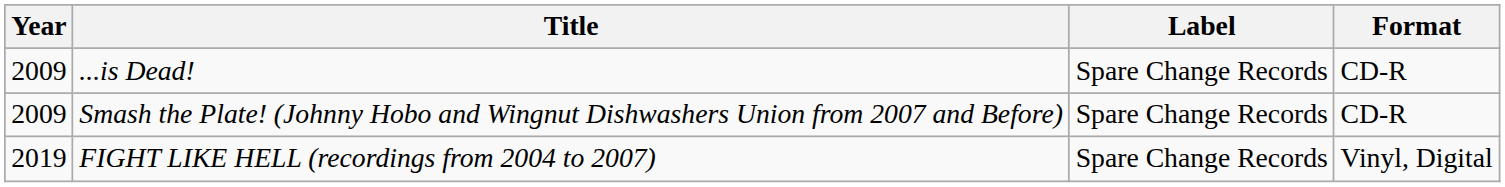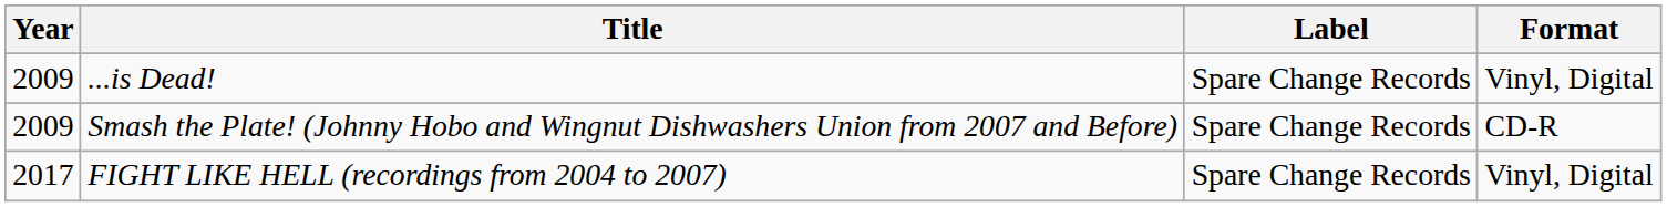...is Dead! | Format: CD-R -> Vinyl, Digital
FIGHT LIKE HELL (recordings from 2004 to 2007) | Year: 2019 -> 2017
